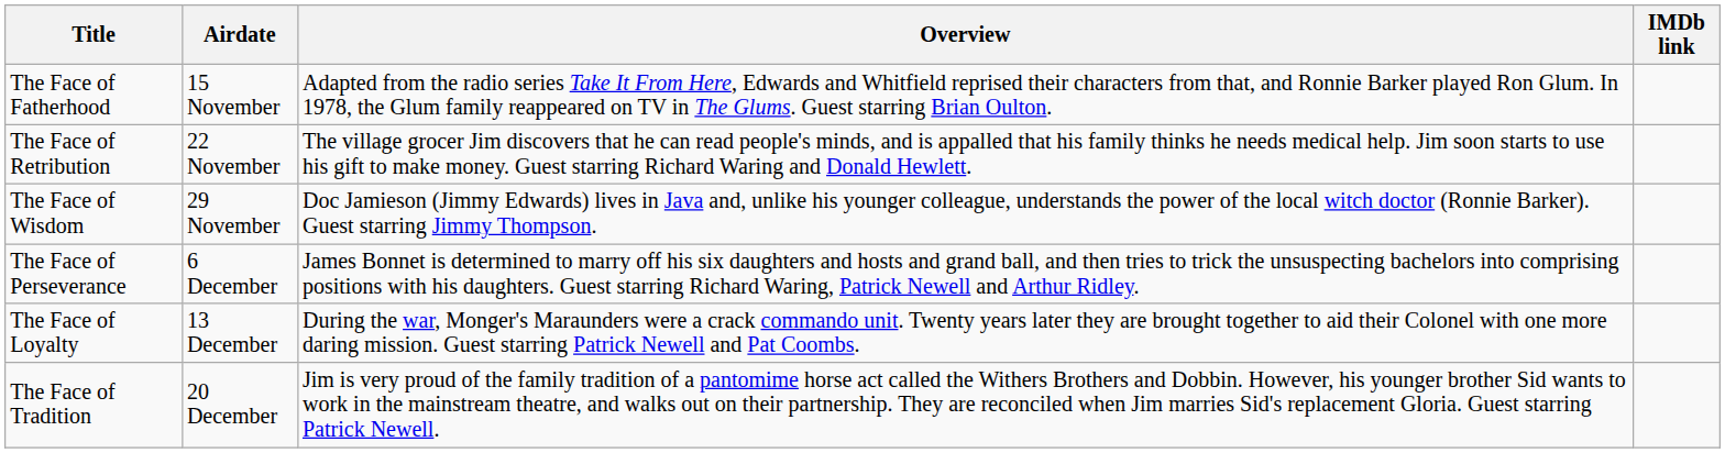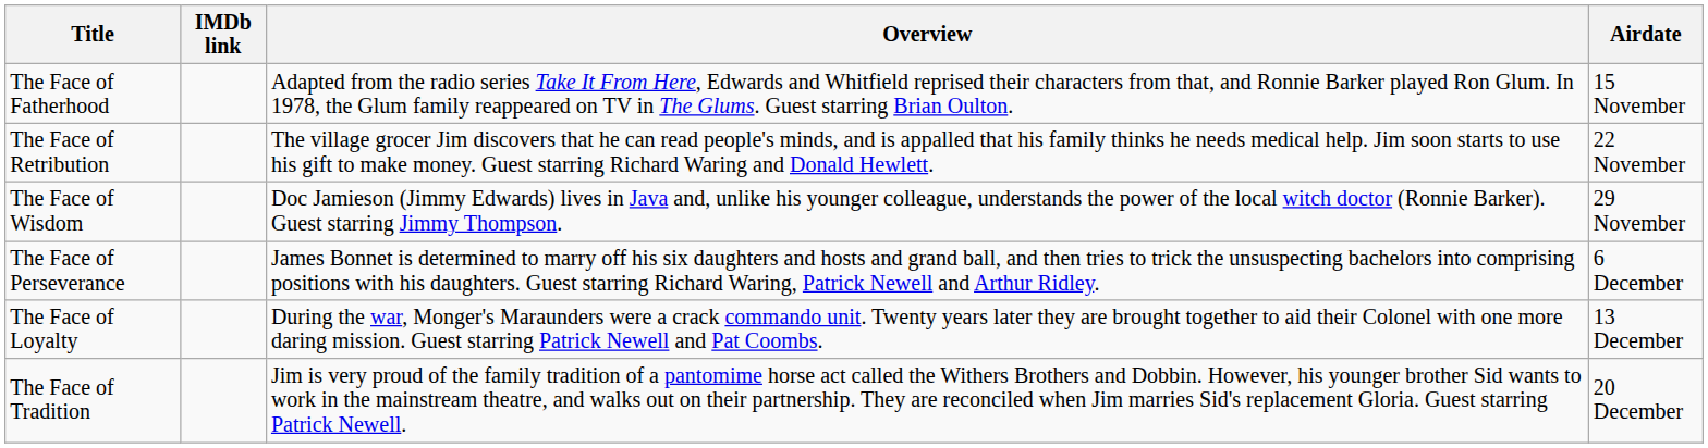columns swapped: Airdate <-> IMDb link
